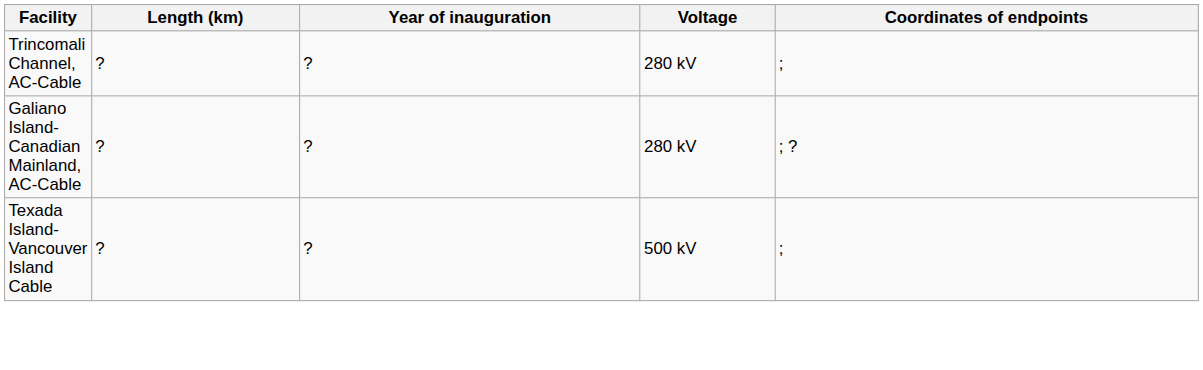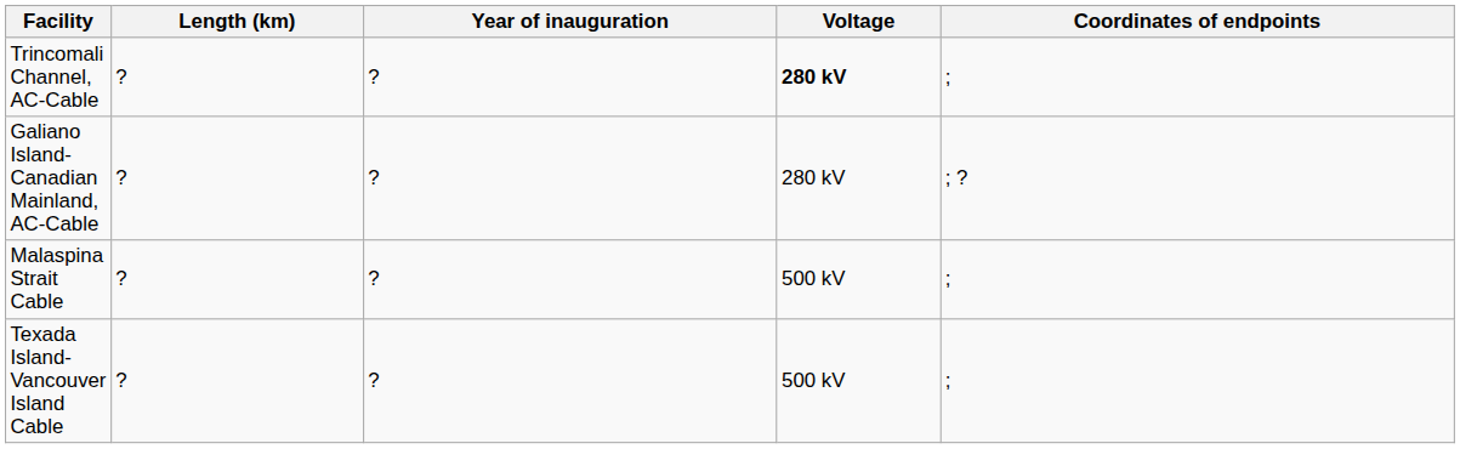Trincomali Channel, AC-Cable | Voltage: normal -> bold
+ row: Malaspina Strait Cable | ? | ? | 500 kV | ;
